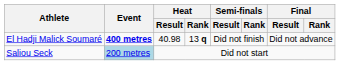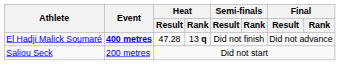El Hadji Malick Soumaré | Heat / Result: 40.98 -> 47.28
Saliou Seck | Event: lightblue background -> no background
